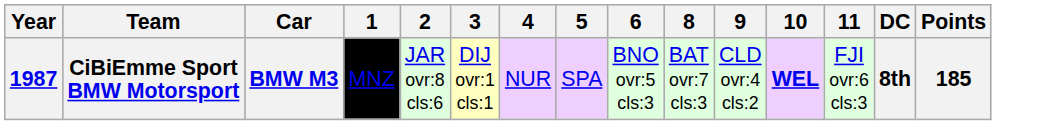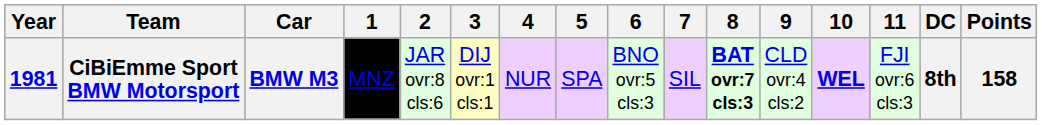+ column: 7 | SIL
CiBiEmme Sport BMW Motorsport | Year: 1987 -> 1981
CiBiEmme Sport BMW Motorsport | 8: normal -> bold
CiBiEmme Sport BMW Motorsport | Points: 185 -> 158
